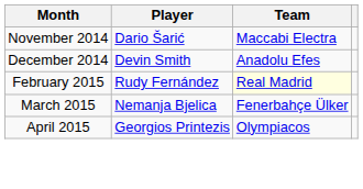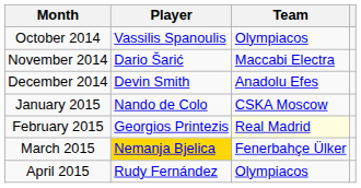+ row: October 2014 | Vassilis Spanoulis | Olympiacos
+ row: January 2015 | Nando de Colo | CSKA Moscow
February 2015 | Player: Rudy Fernández -> Georgios Printezis
March 2015 | Player: no background -> gold background
April 2015 | Player: Georgios Printezis -> Rudy Fernández
